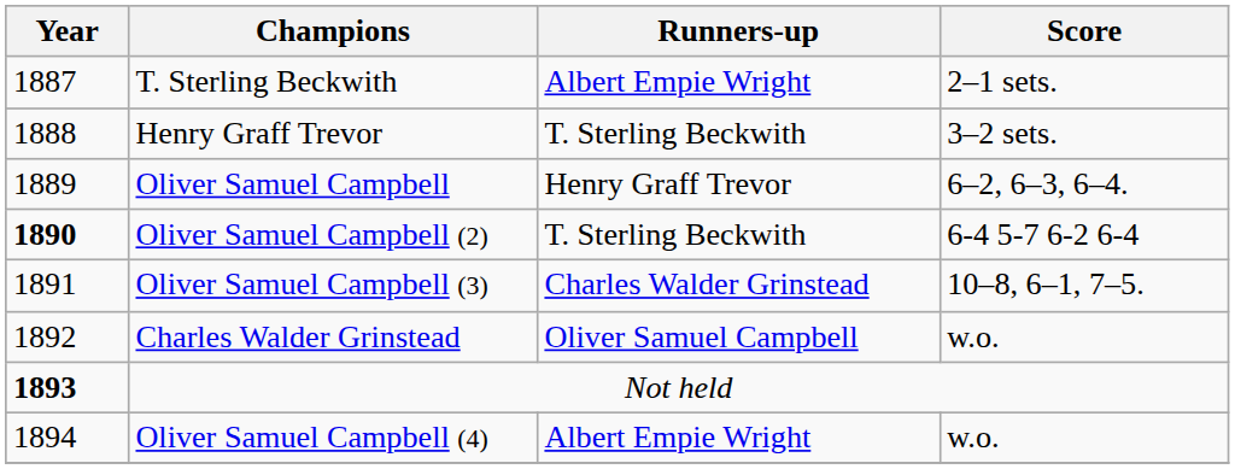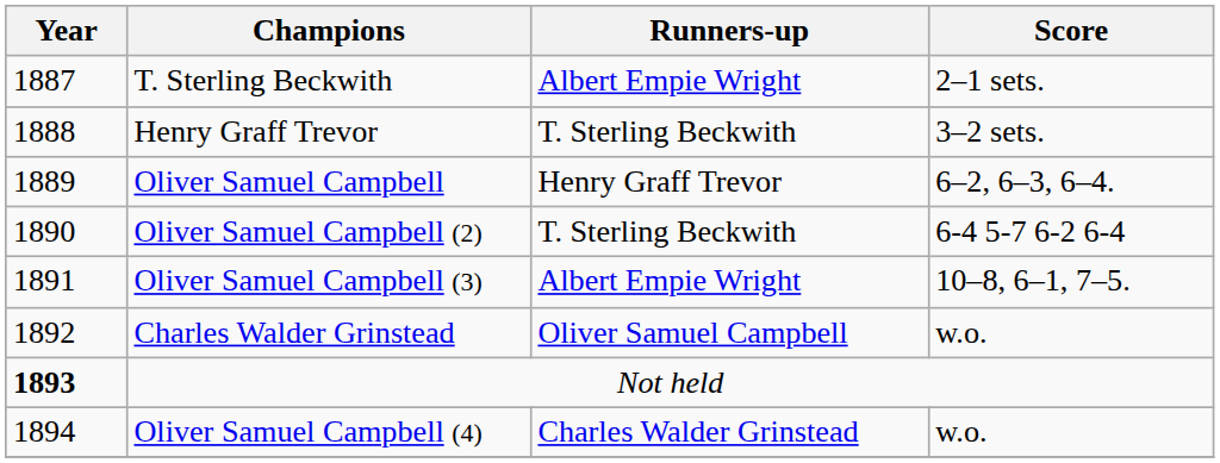Oliver Samuel Campbell (2) | Year: bold -> normal
Oliver Samuel Campbell (3) | Runners-up: Charles Walder Grinstead -> Albert Empie Wright
Oliver Samuel Campbell (4) | Runners-up: Albert Empie Wright -> Charles Walder Grinstead
